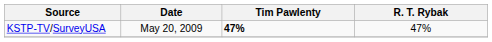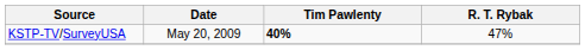KSTP-TV/SurveyUSA | Tim Pawlenty: 47% -> 40%
